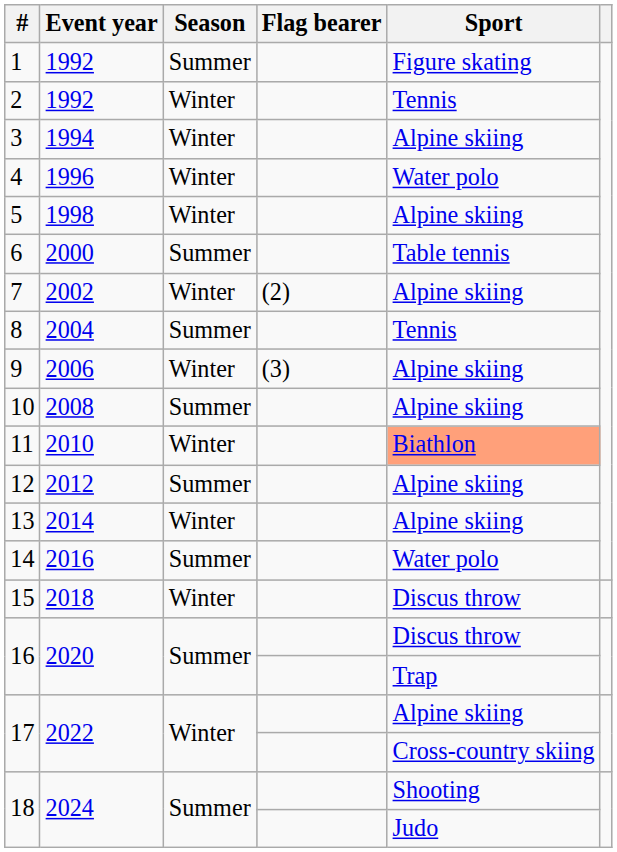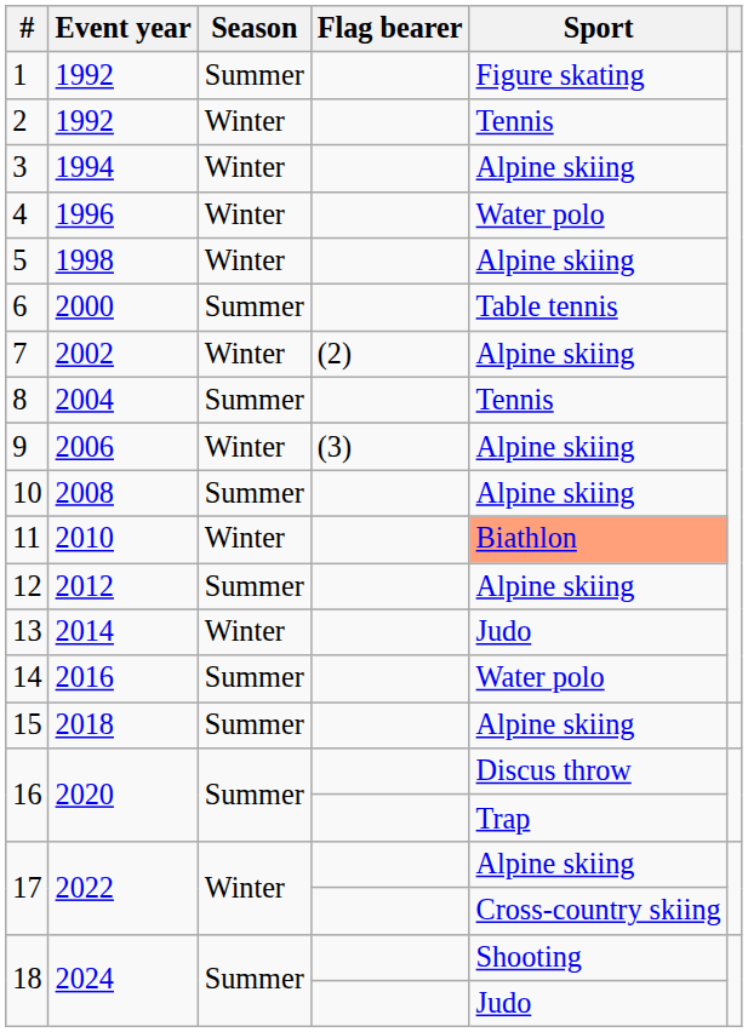13 | Sport: Alpine skiing -> Judo
15 | Season: Winter -> Summer
15 | Sport: Discus throw -> Alpine skiing
